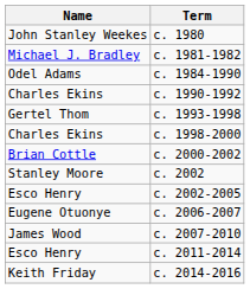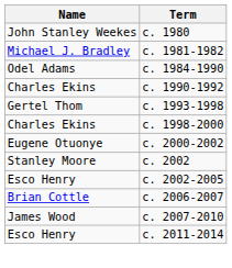c. 2000-2002 | Name: Brian Cottle -> Eugene Otuonye
c. 2006-2007 | Name: Eugene Otuonye -> Brian Cottle
- row: Keith Friday | c. 2014-2016
